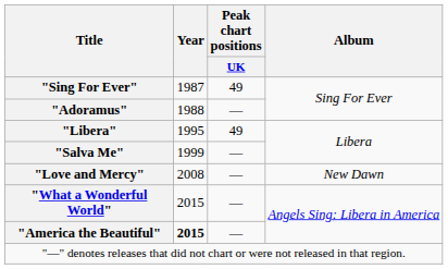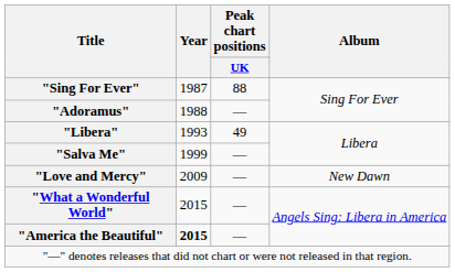"Sing For Ever" | Peak chart positions / UK: 49 -> 88
"Libera" | Year: 1995 -> 1993
"Love and Mercy" | Year: 2008 -> 2009
